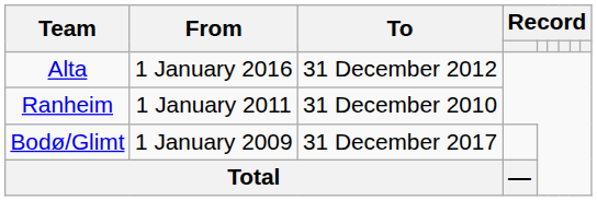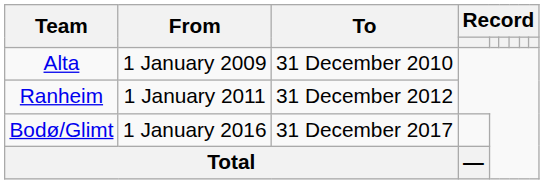Alta | From: 1 January 2016 -> 1 January 2009
Alta | To: 31 December 2012 -> 31 December 2010
Ranheim | To: 31 December 2010 -> 31 December 2012
Bodø/Glimt | From: 1 January 2009 -> 1 January 2016
